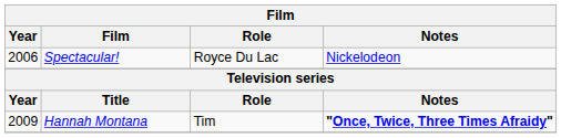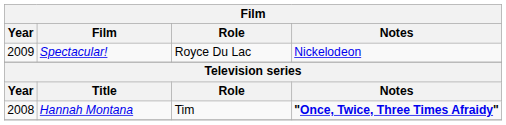Spectacular! | Year: 2006 -> 2009
Hannah Montana | Year: 2009 -> 2008
